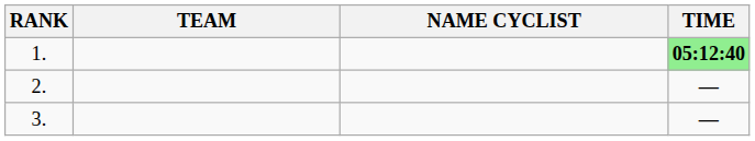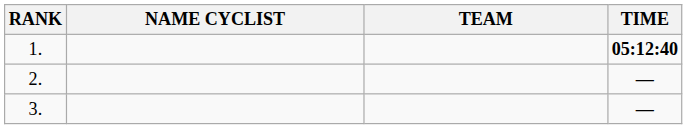columns swapped: NAME CYCLIST <-> TEAM
1. | TIME: lightgreen background -> no background
